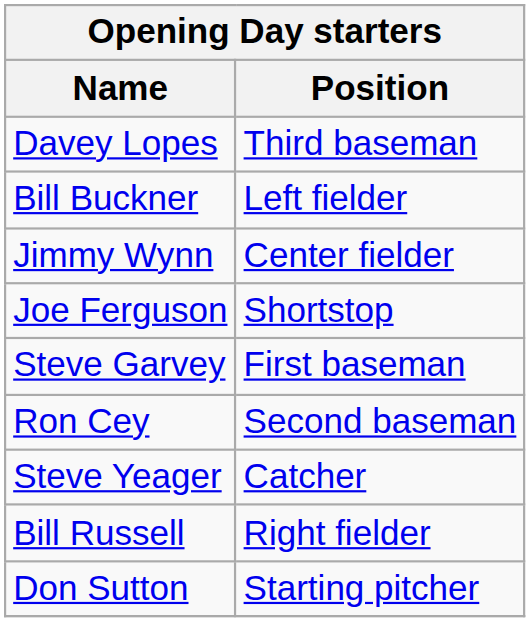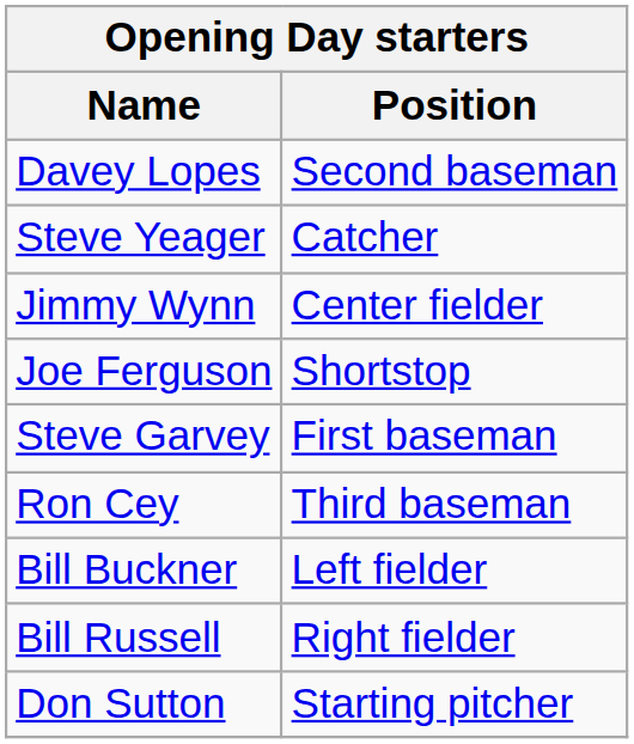Davey Lopes | Position: Third baseman -> Second baseman
rows swapped: Bill Buckner <-> Steve Yeager
Ron Cey | Position: Second baseman -> Third baseman
